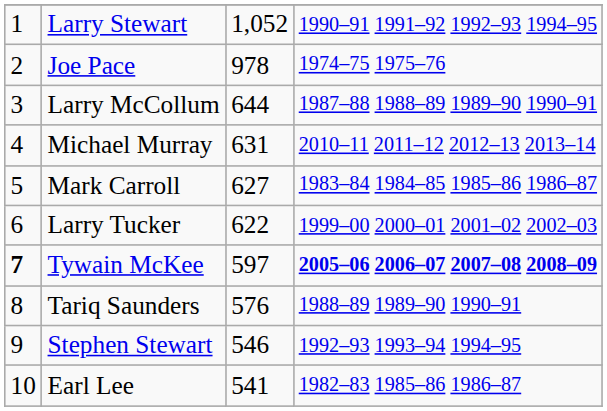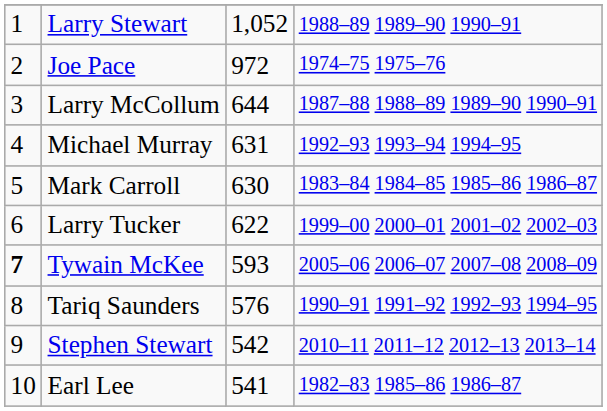Larry Stewart | column 4: 1990–91 1991–92 1992–93 1994–95 -> 1988–89 1989–90 1990–91
Joe Pace | column 3: 978 -> 972
Michael Murray | column 4: 2010–11 2011–12 2012–13 2013–14 -> 1992–93 1993–94 1994–95
Mark Carroll | column 3: 627 -> 630
Tywain McKee | column 3: 597 -> 593
Tywain McKee | column 4: bold -> normal
Tariq Saunders | column 4: 1988–89 1989–90 1990–91 -> 1990–91 1991–92 1992–93 1994–95
Stephen Stewart | column 3: 546 -> 542
Stephen Stewart | column 4: 1992–93 1993–94 1994–95 -> 2010–11 2011–12 2012–13 2013–14
